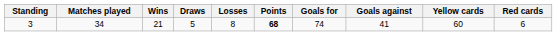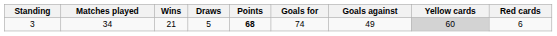- column: Losses | 8
3 | Goals against: 41 -> 49
3 | Yellow cards: no background -> lightgrey background
